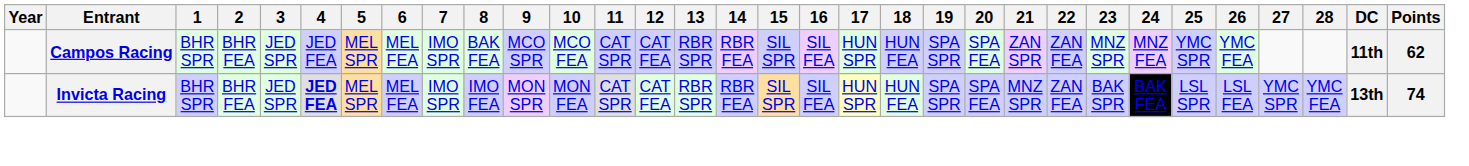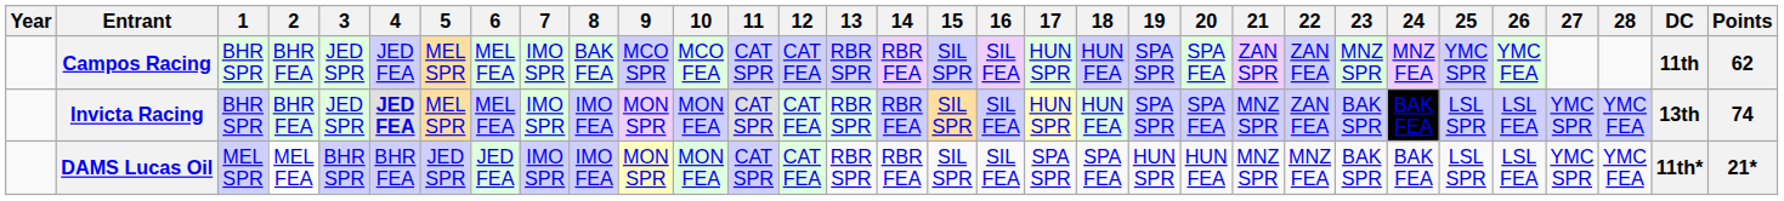+ row: DAMS Lucas Oil | MEL SPR | MEL FEA | BHR SPR | BHR FEA | JED SPR | JED FEA | IMO SPR | IMO FEA | MON SPR | MON FEA | CAT SPR | CAT FEA | RBR SPR | RBR FEA | SIL SPR | SIL FEA | SPA SPR | SPA FEA | HUN SPR | HUN FEA | MNZ SPR | MNZ FEA | BAK SPR | BAK FEA | LSL SPR | LSL FEA | YMC SPR | YMC FEA | 11th* | 21*
